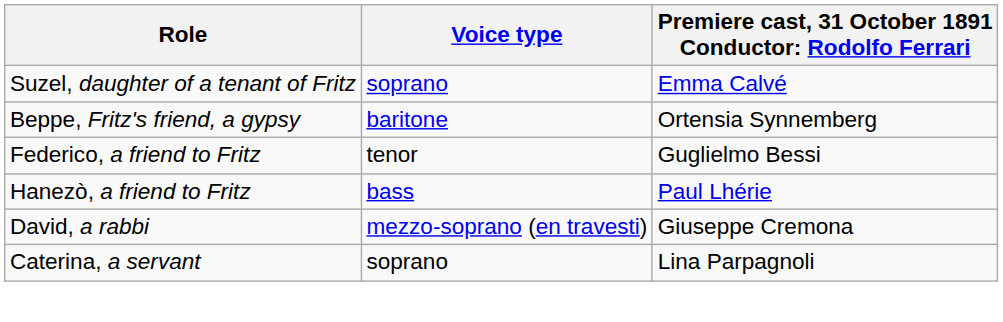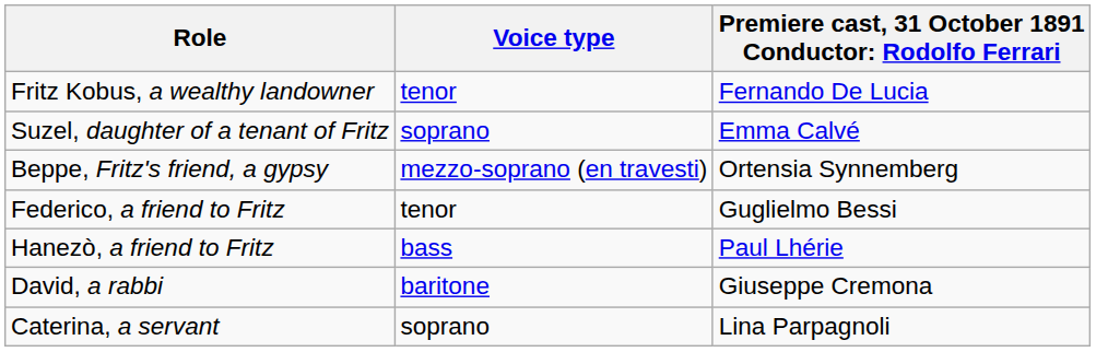+ row: Fritz Kobus, a wealthy landowner | tenor | Fernando De Lucia
Beppe, Fritz's friend, a gypsy | Voice type: baritone -> mezzo-soprano (en travesti)
David, a rabbi | Voice type: mezzo-soprano (en travesti) -> baritone
